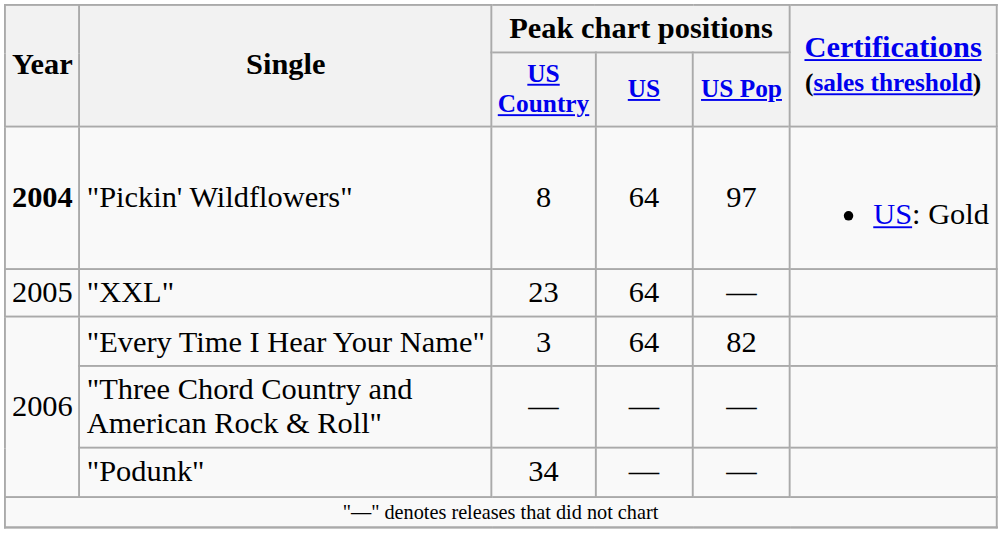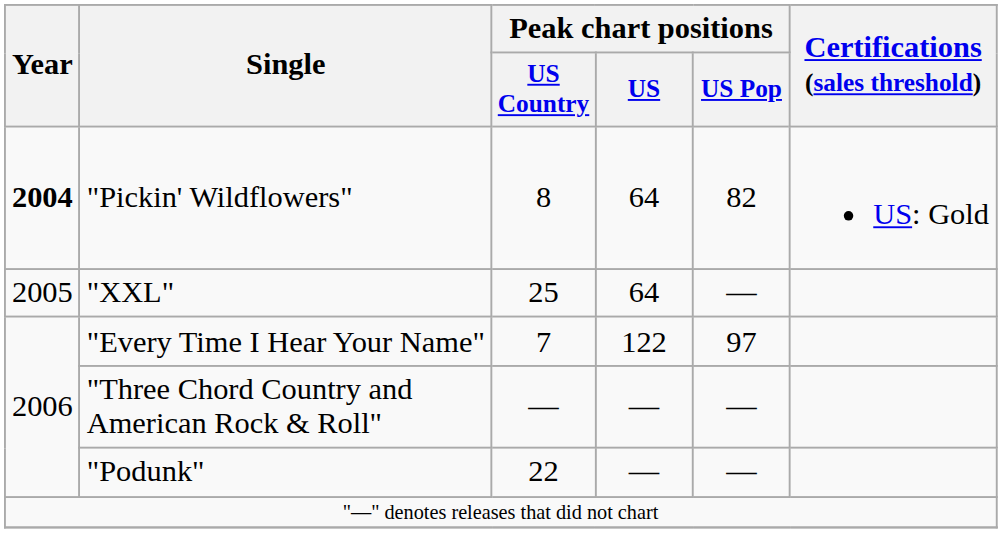"Pickin' Wildflowers" | Peak chart positions / US Pop: 97 -> 82
"XXL" | Peak chart positions / US Country: 23 -> 25
"Every Time I Hear Your Name" | Peak chart positions / US Country: 3 -> 7
"Every Time I Hear Your Name" | Peak chart positions / US: 64 -> 122
"Every Time I Hear Your Name" | Peak chart positions / US Pop: 82 -> 97
"Podunk" | Peak chart positions / US Country: 34 -> 22
